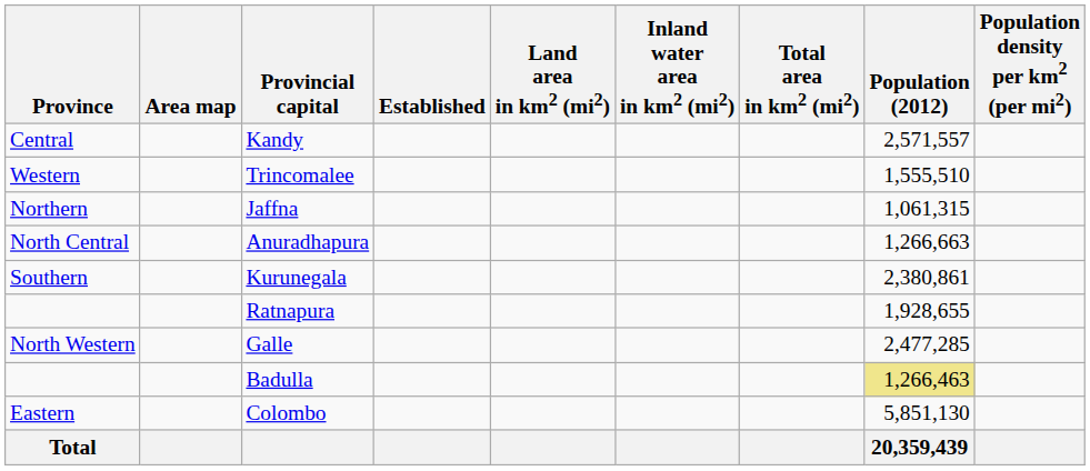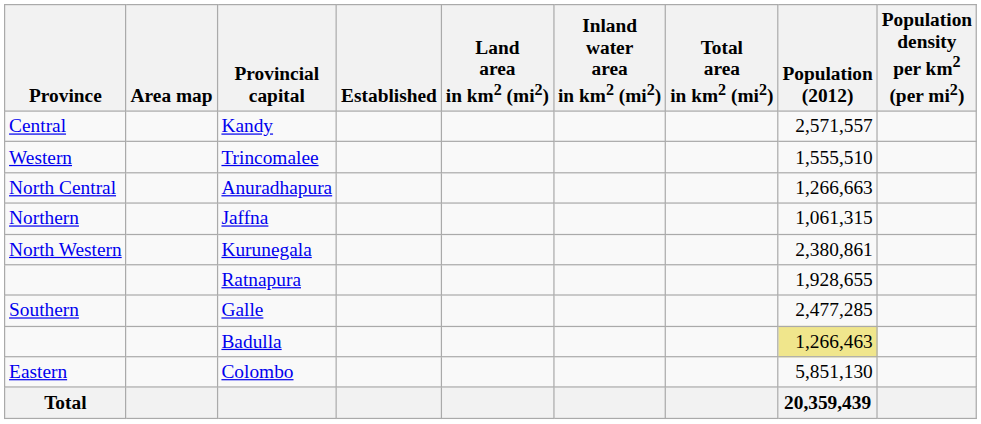rows swapped: Anuradhapura <-> Jaffna
Kurunegala | Province: Southern -> North Western
Galle | Province: North Western -> Southern
